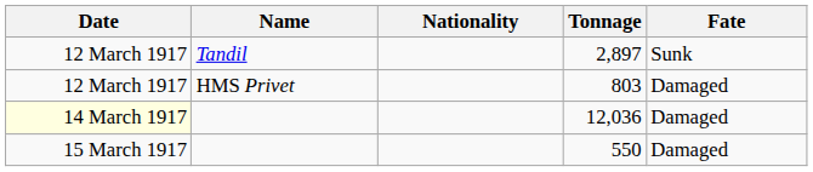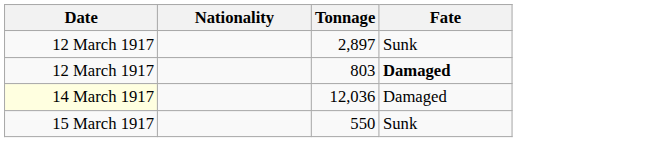- column: Name | Tandil | HMS Privet
803 | Fate: normal -> bold
550 | Fate: Damaged -> Sunk
